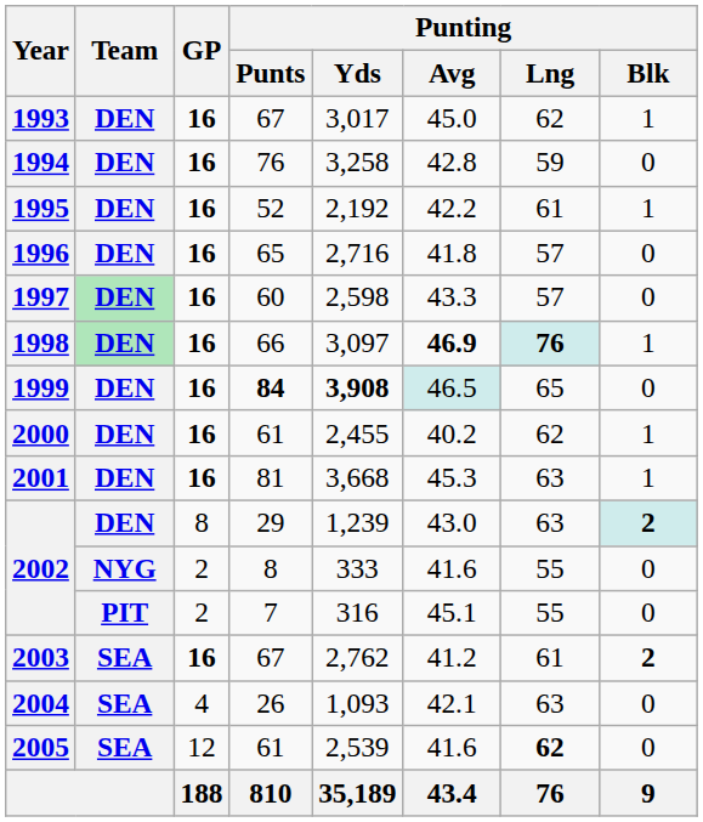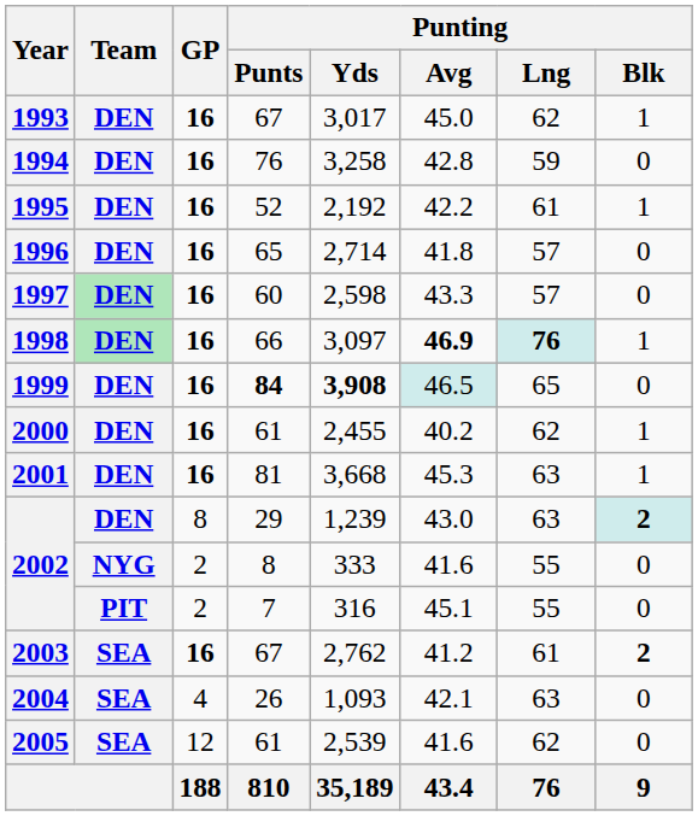1996 | Punting / Yds: 2,716 -> 2,714
2005 | Punting / Lng: bold -> normal
